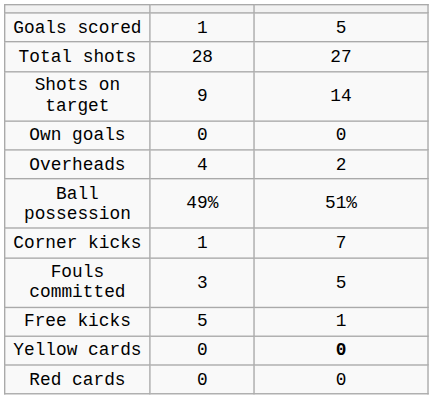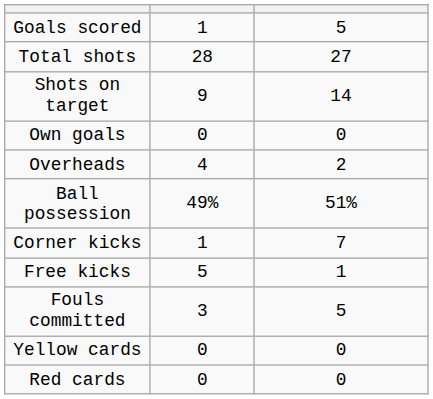rows swapped: Free kicks <-> Fouls committed
Yellow cards | column 3: bold -> normal
